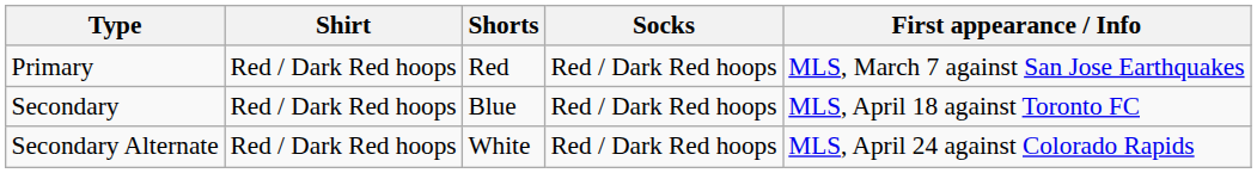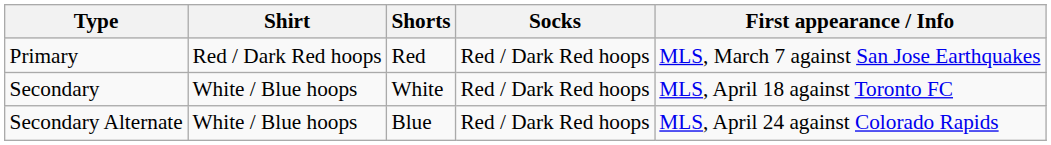Secondary | Shirt: Red / Dark Red hoops -> White / Blue hoops
Secondary | Shorts: Blue -> White
Secondary Alternate | Shirt: Red / Dark Red hoops -> White / Blue hoops
Secondary Alternate | Shorts: White -> Blue
